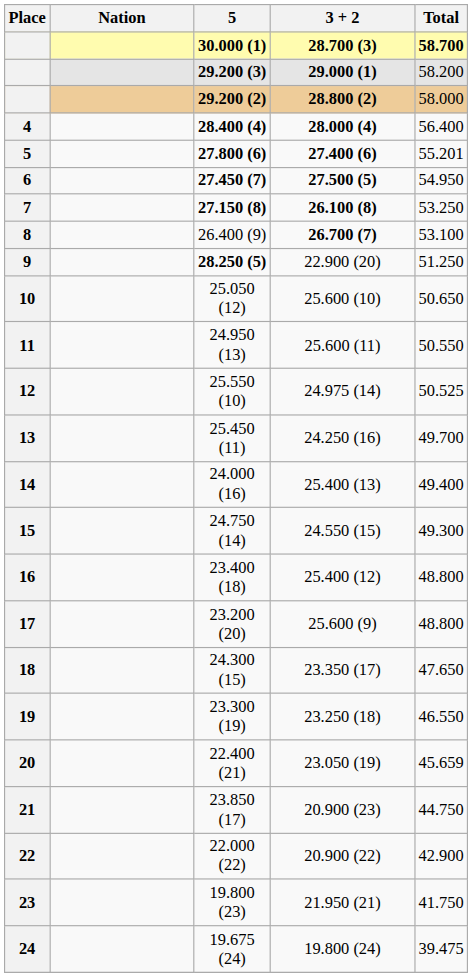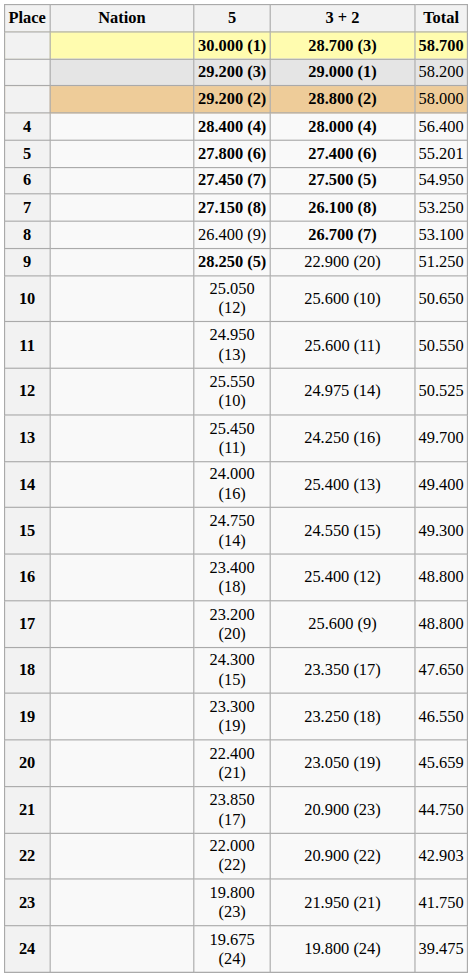22.000 (22) | Total: 42.900 -> 42.903
